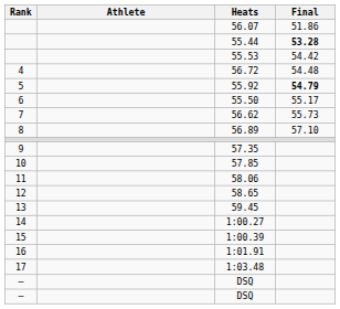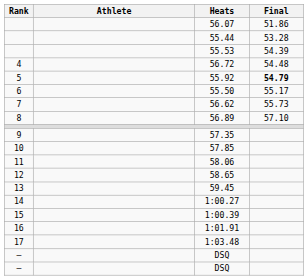55.44 | Final: bold -> normal
55.53 | Final: 54.42 -> 54.39
